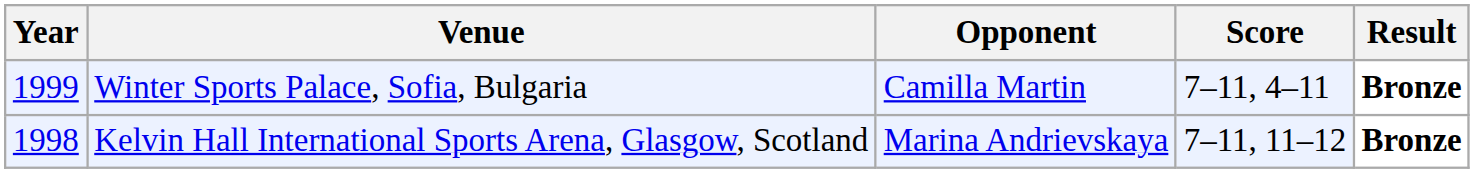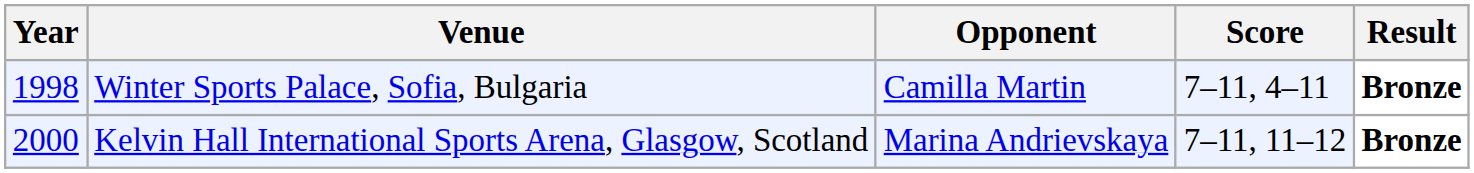Winter Sports Palace, Sofia, Bulgaria | Year: 1999 -> 1998
Kelvin Hall International Sports Arena, Glasgow, Scotland | Year: 1998 -> 2000
